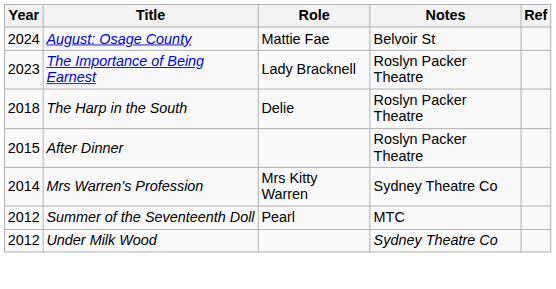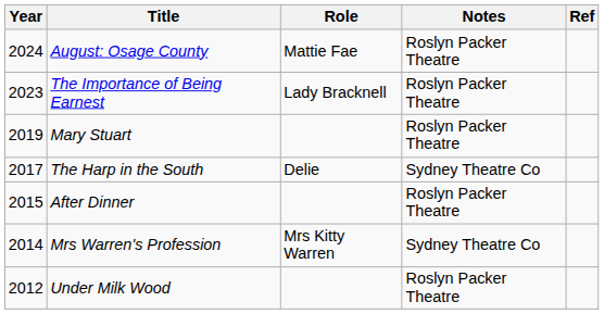August: Osage County | Notes: Belvoir St -> Roslyn Packer Theatre
+ row: 2019 | Mary Stuart | Roslyn Packer Theatre
The Harp in the South | Year: 2018 -> 2017
The Harp in the South | Notes: Roslyn Packer Theatre -> Sydney Theatre Co
- row: 2012 | Summer of the Seventeenth Doll | Pearl | MTC
Under Milk Wood | Notes: Sydney Theatre Co -> Roslyn Packer Theatre
